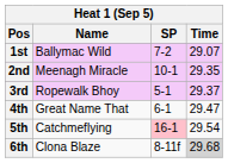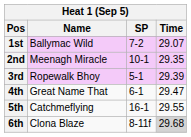3rd | Time: 29.37 -> 29.39
5th | SP: pink background -> no background
5th | Time: 29.54 -> 29.55
